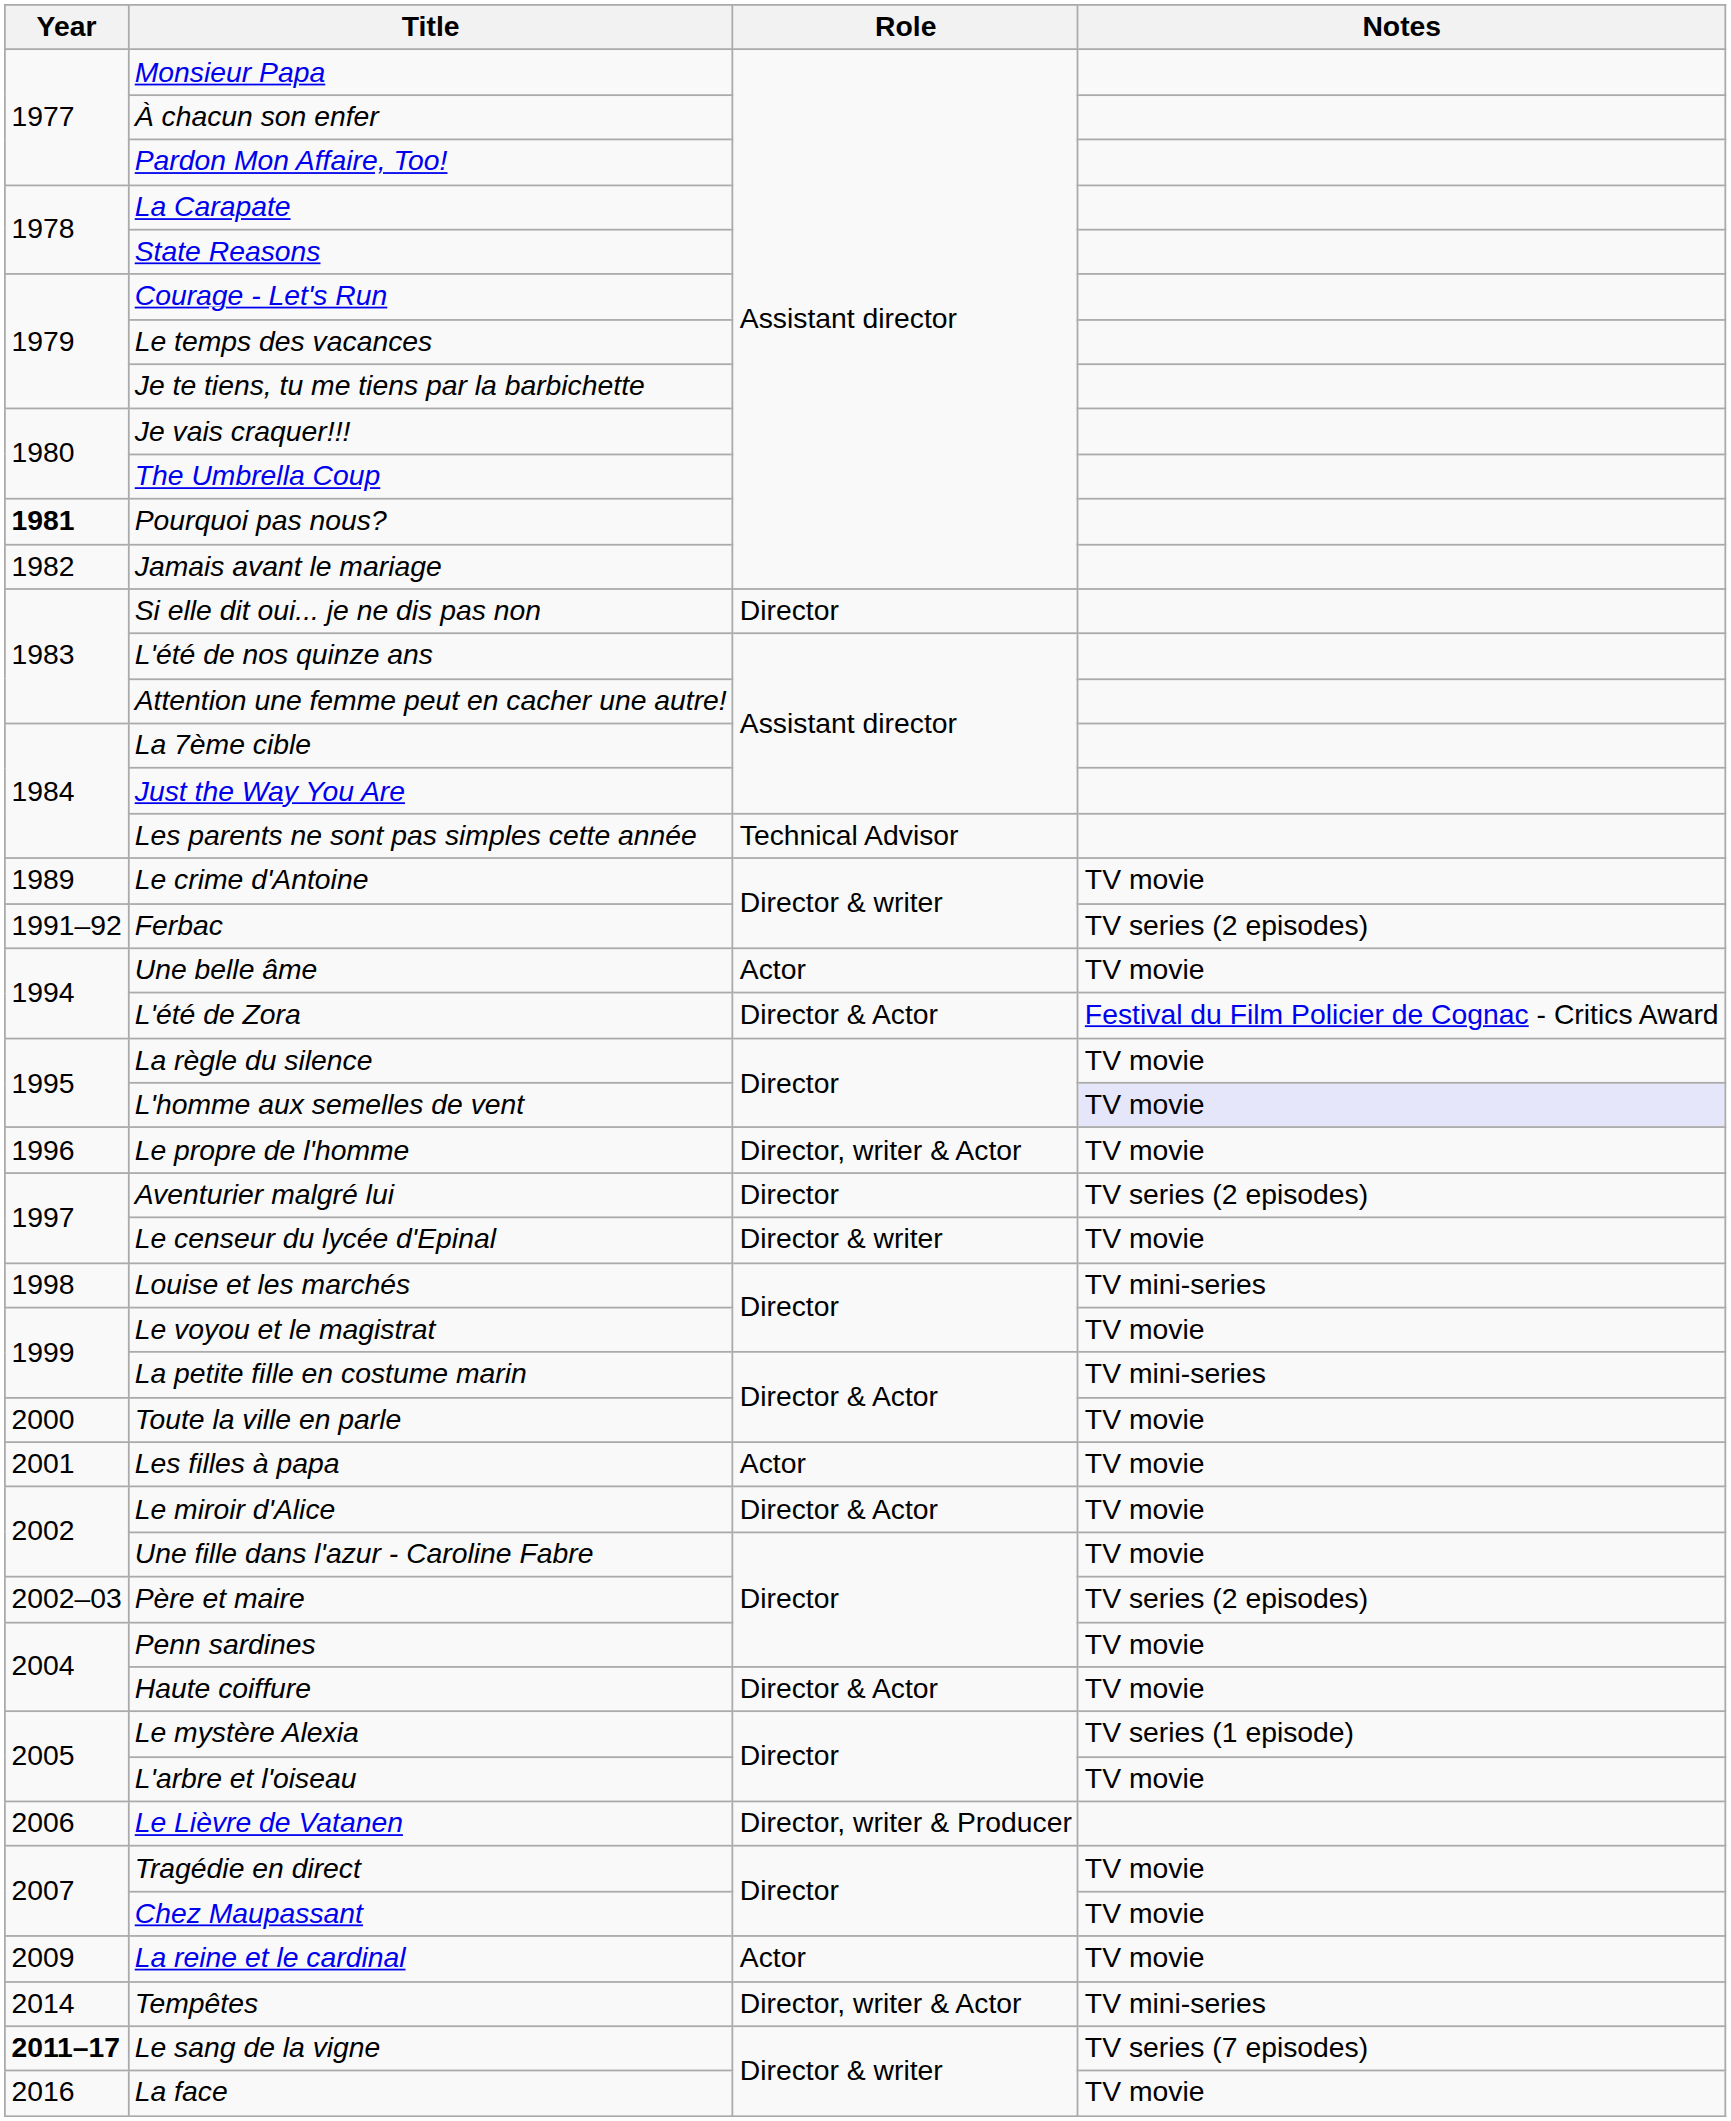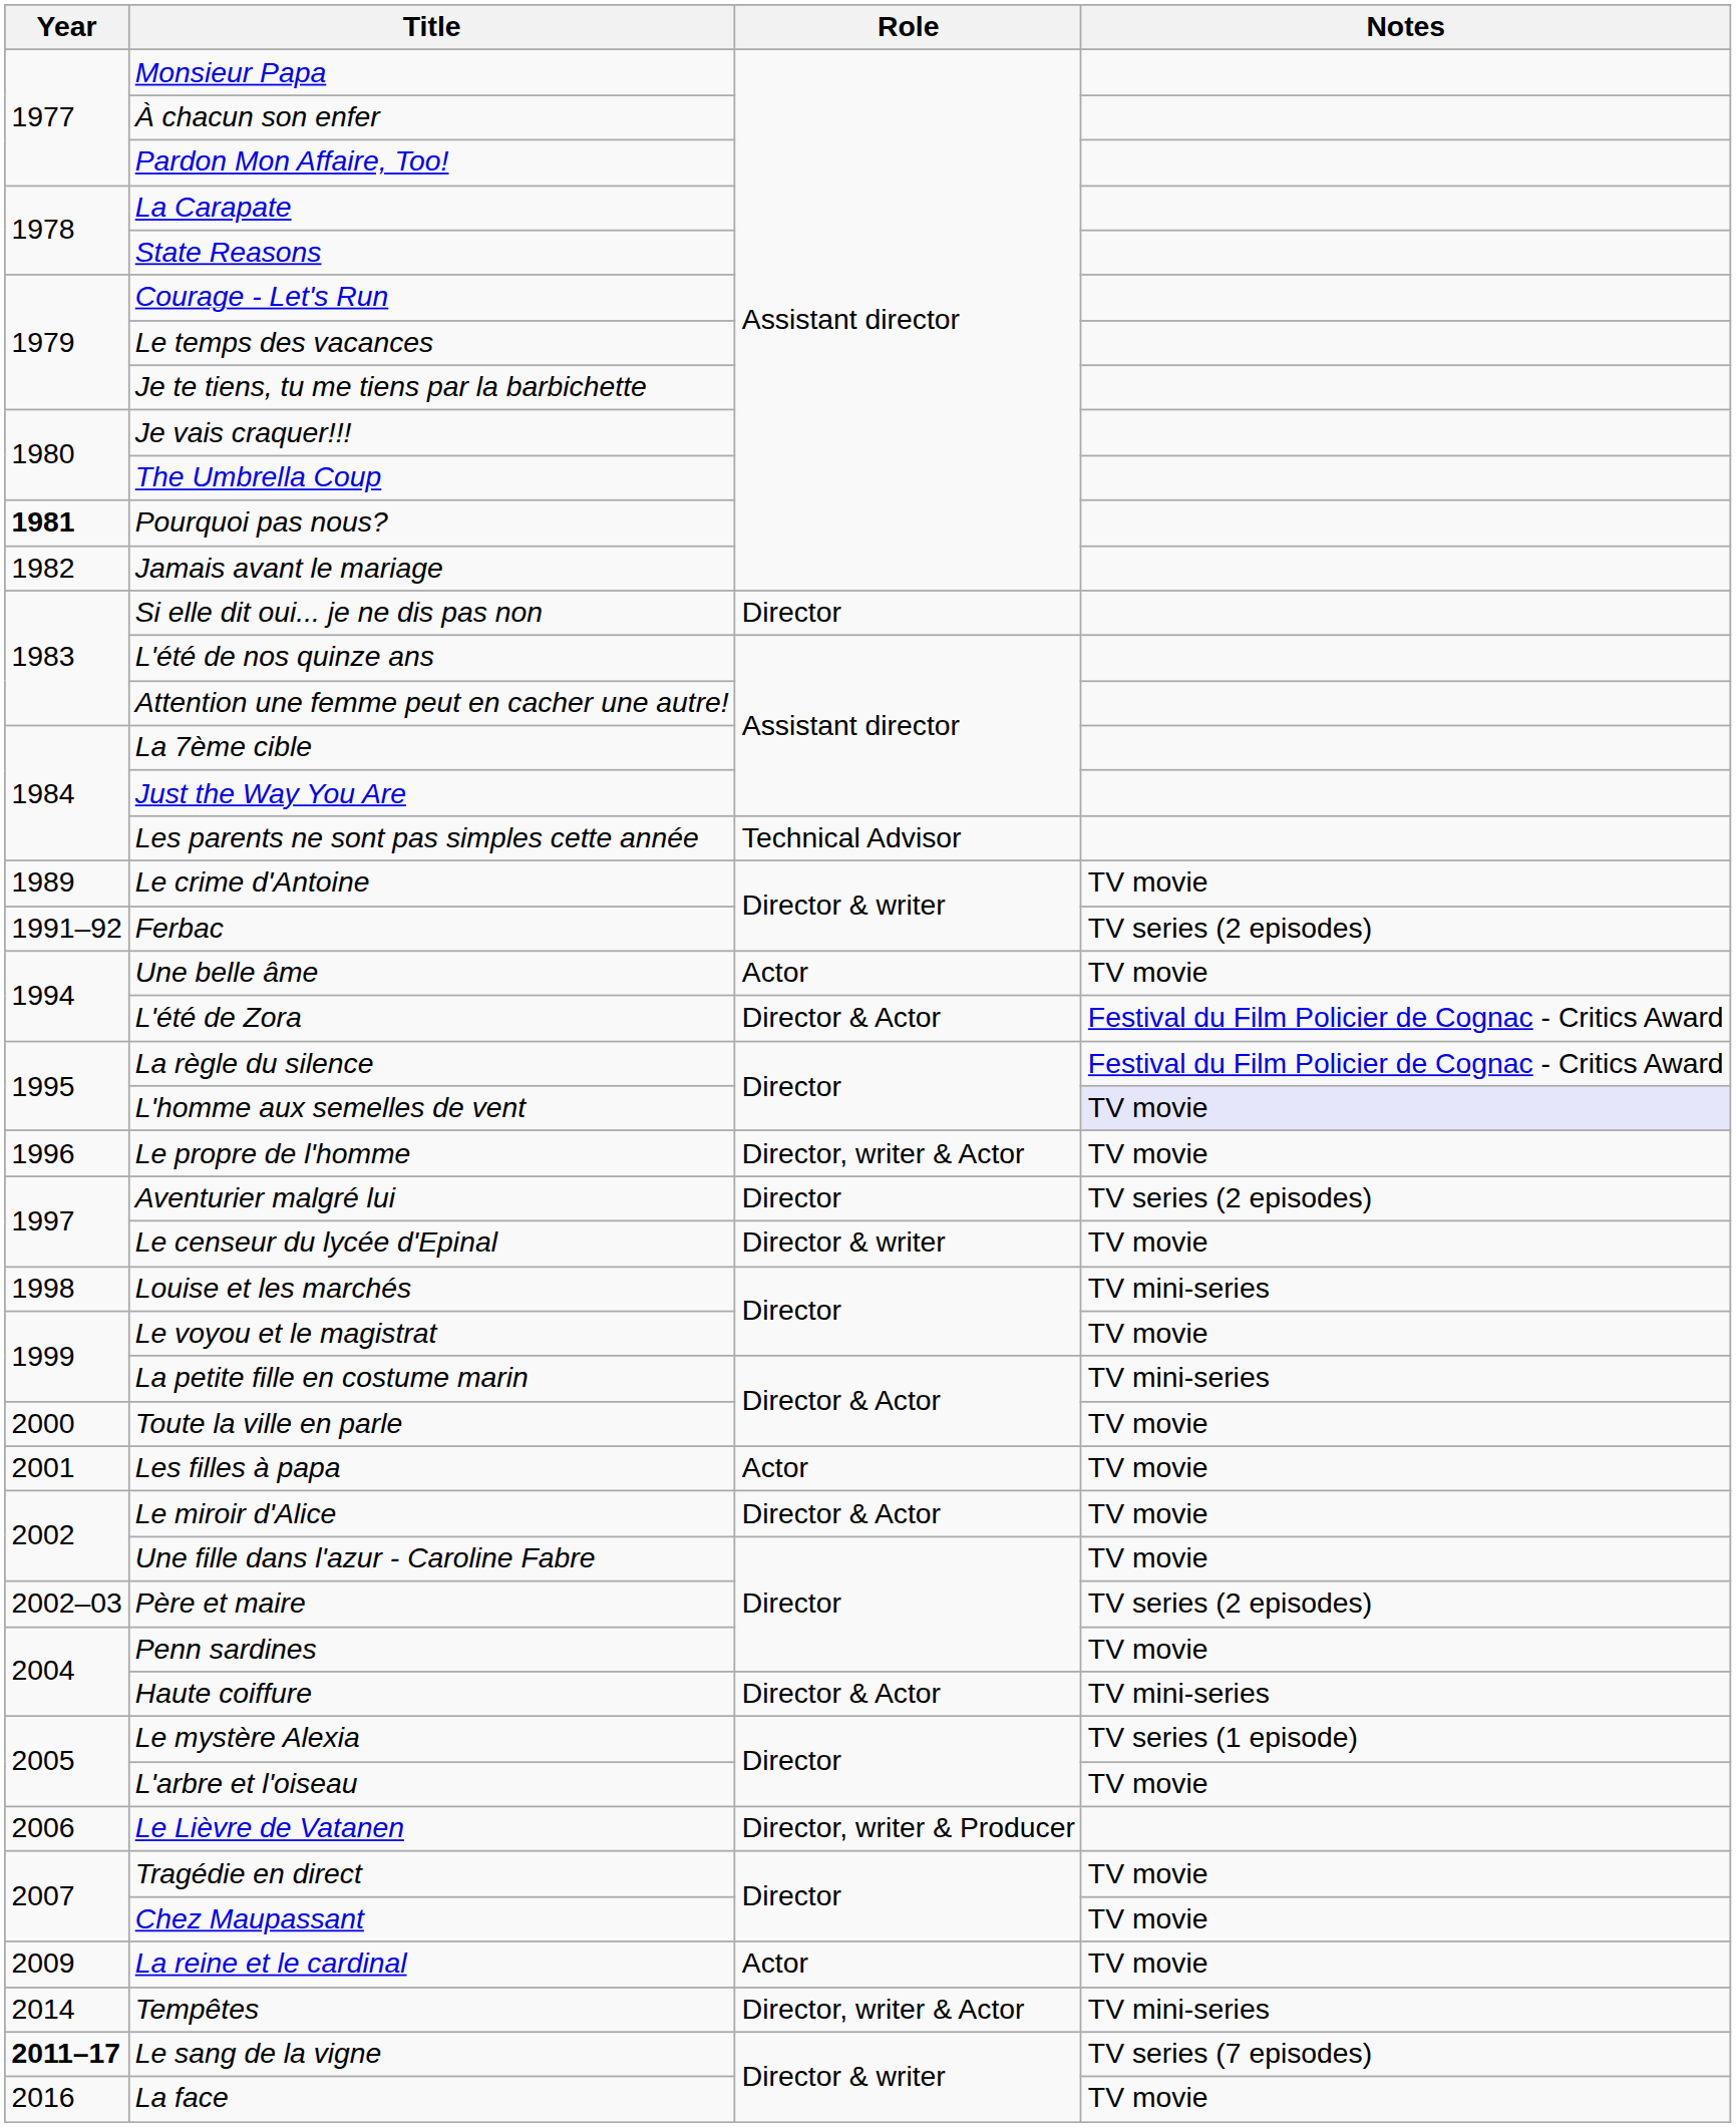La règle du silence | Notes: TV movie -> Festival du Film Policier de Cognac - Critics Award
Haute coiffure | Notes: TV movie -> TV mini-series
